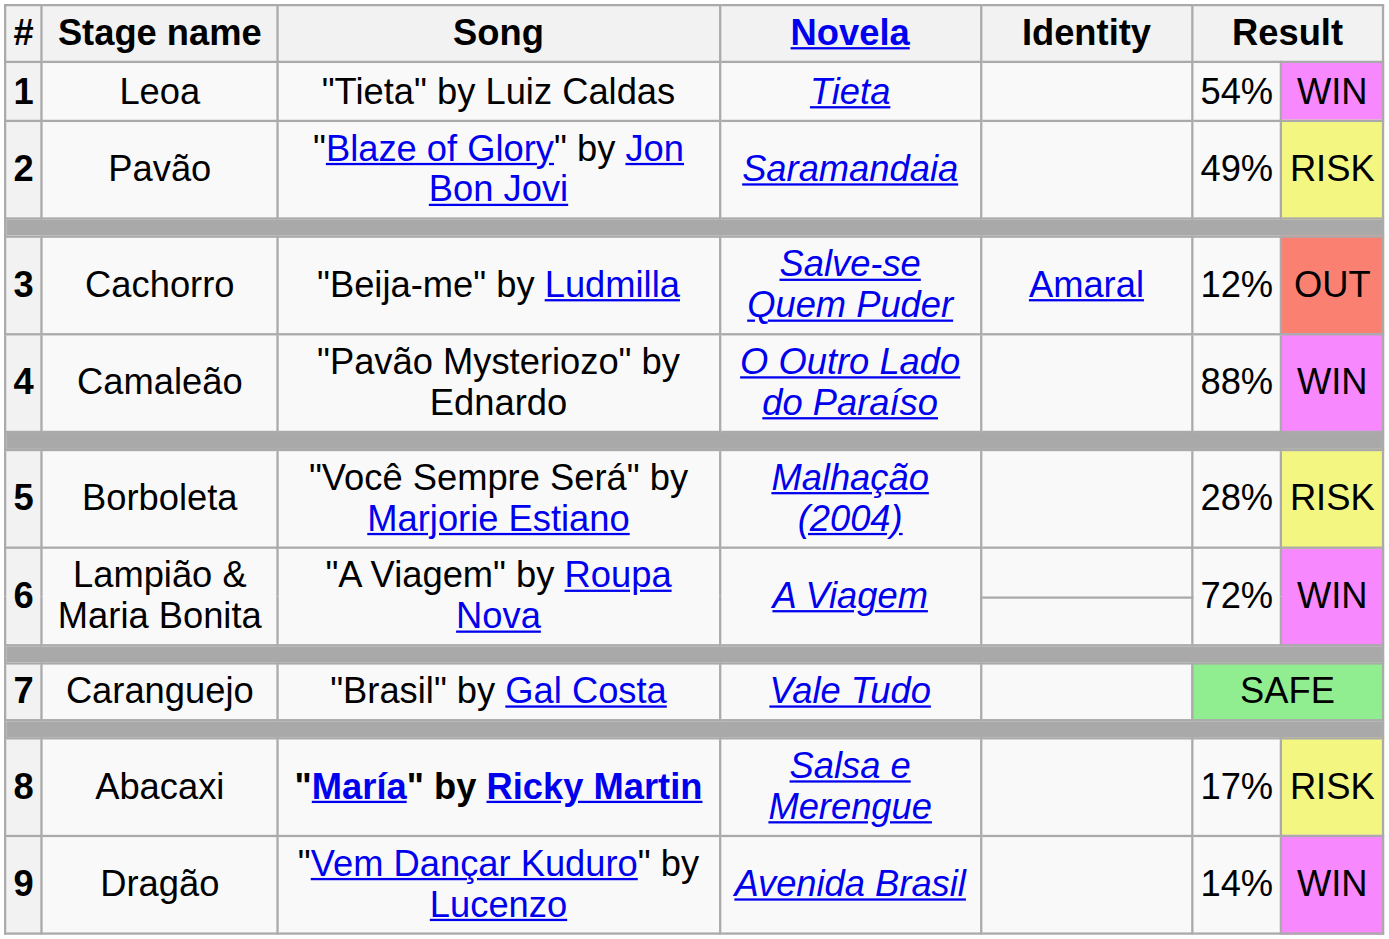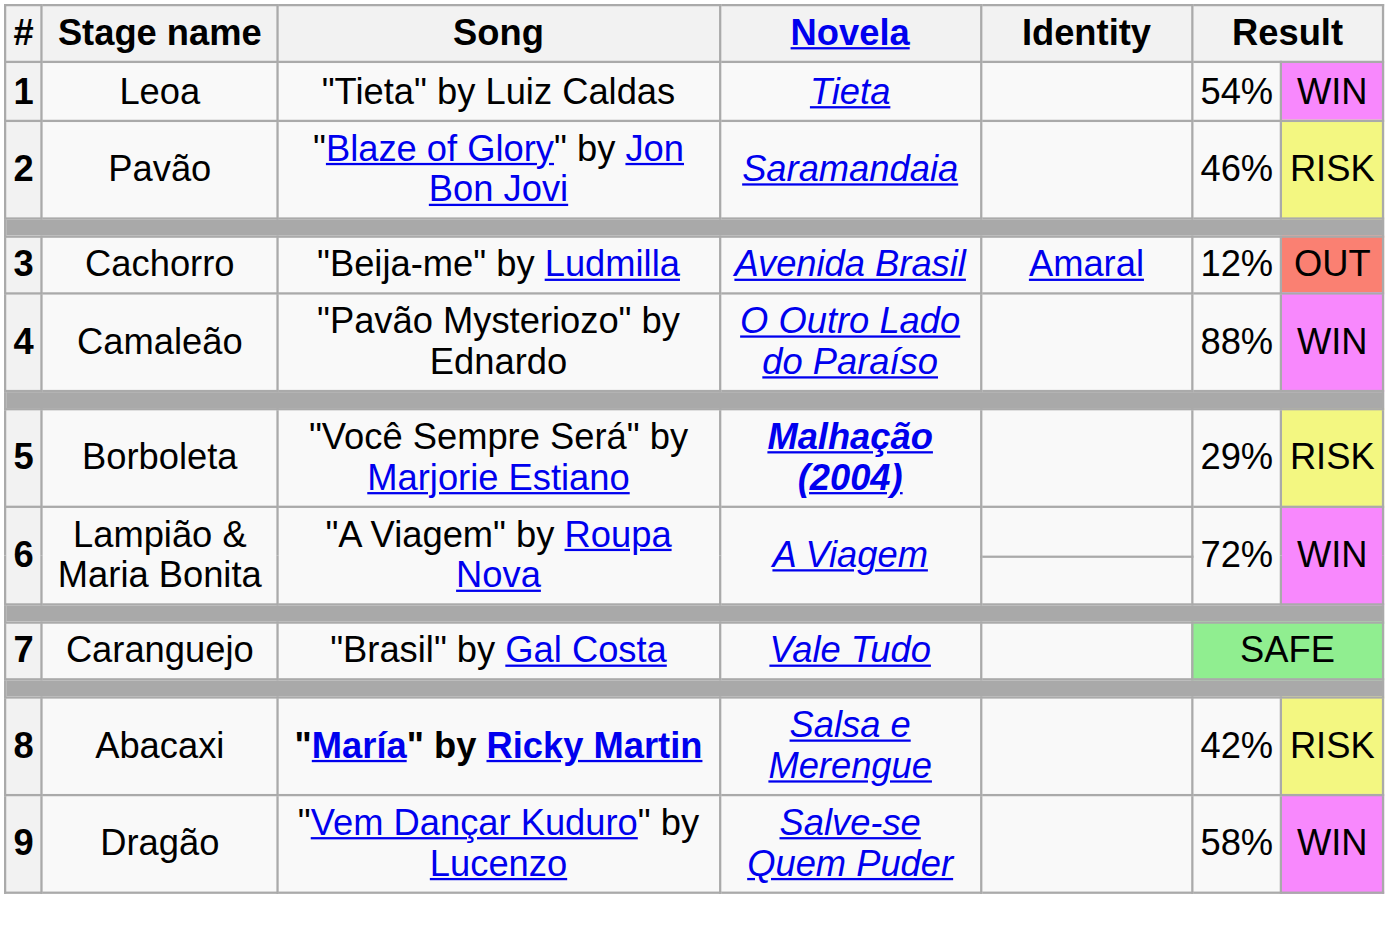2 | column 6: 49% -> 46%
3 | Novela: Salve-se Quem Puder -> Avenida Brasil
5 | Novela: normal -> bold
5 | column 6: 28% -> 29%
8 | column 6: 17% -> 42%
9 | Novela: Avenida Brasil -> Salve-se Quem Puder
9 | column 6: 14% -> 58%
